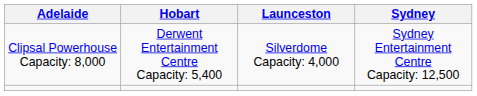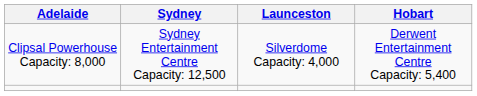columns swapped: Hobart <-> Sydney
